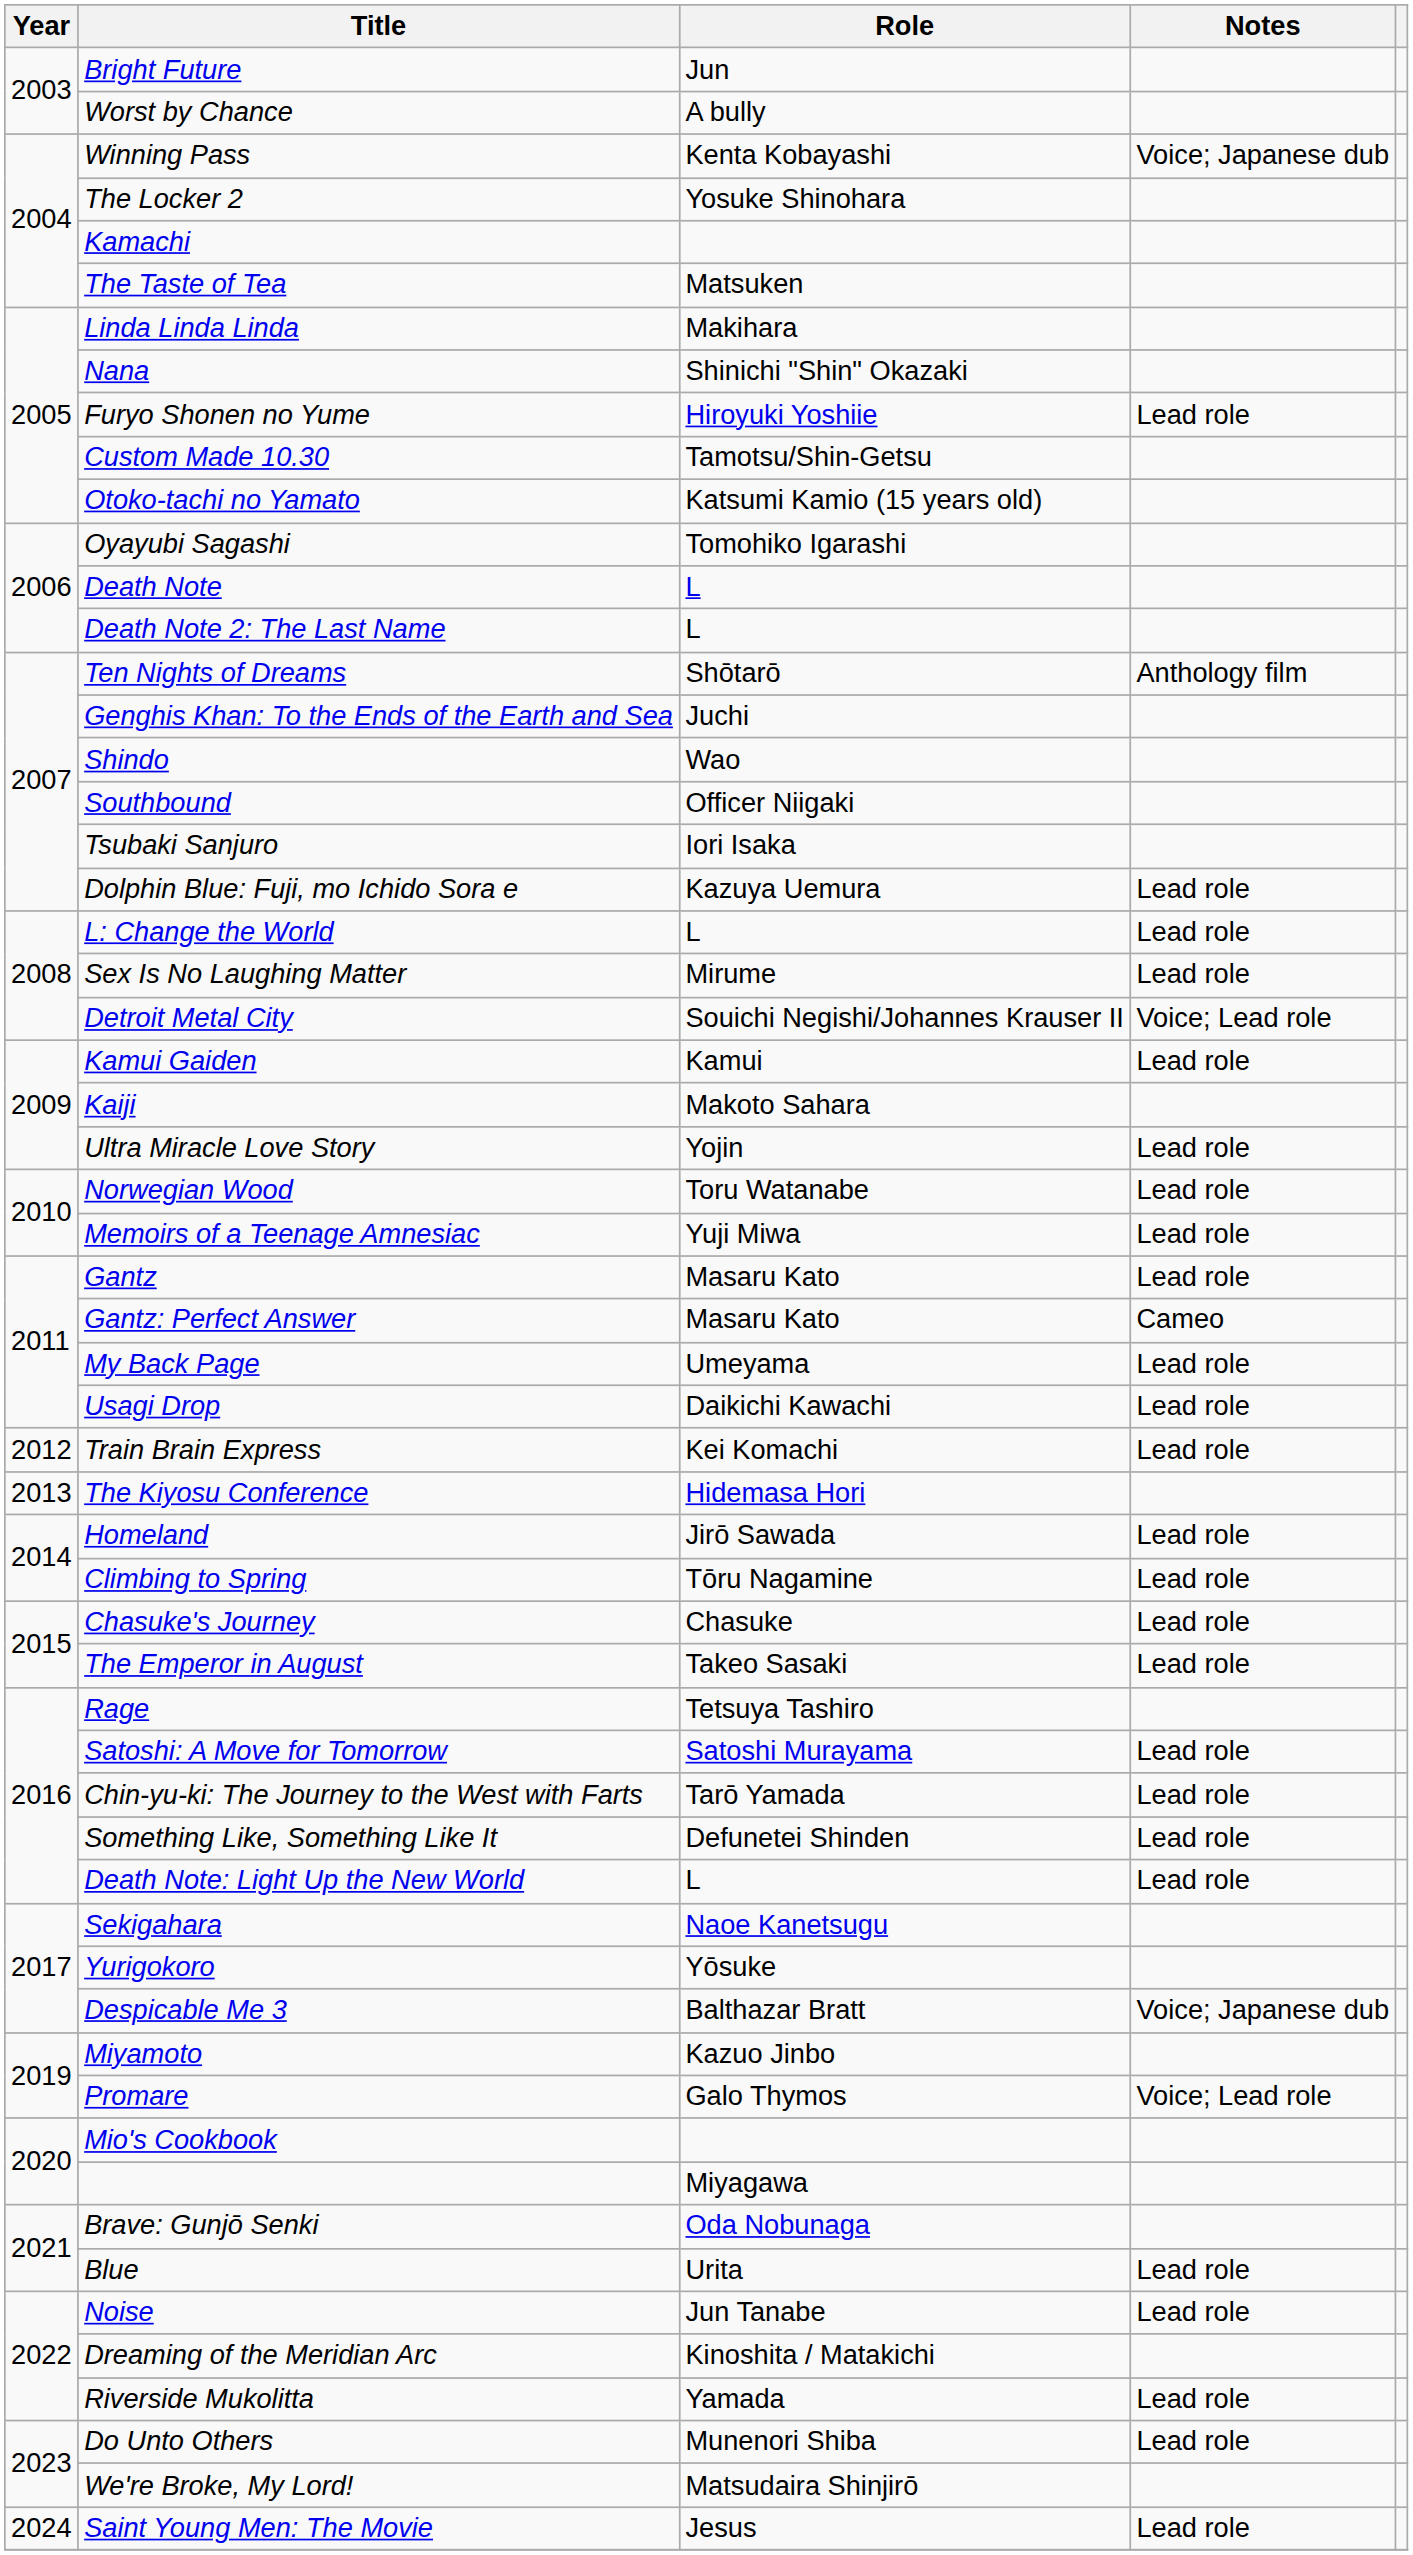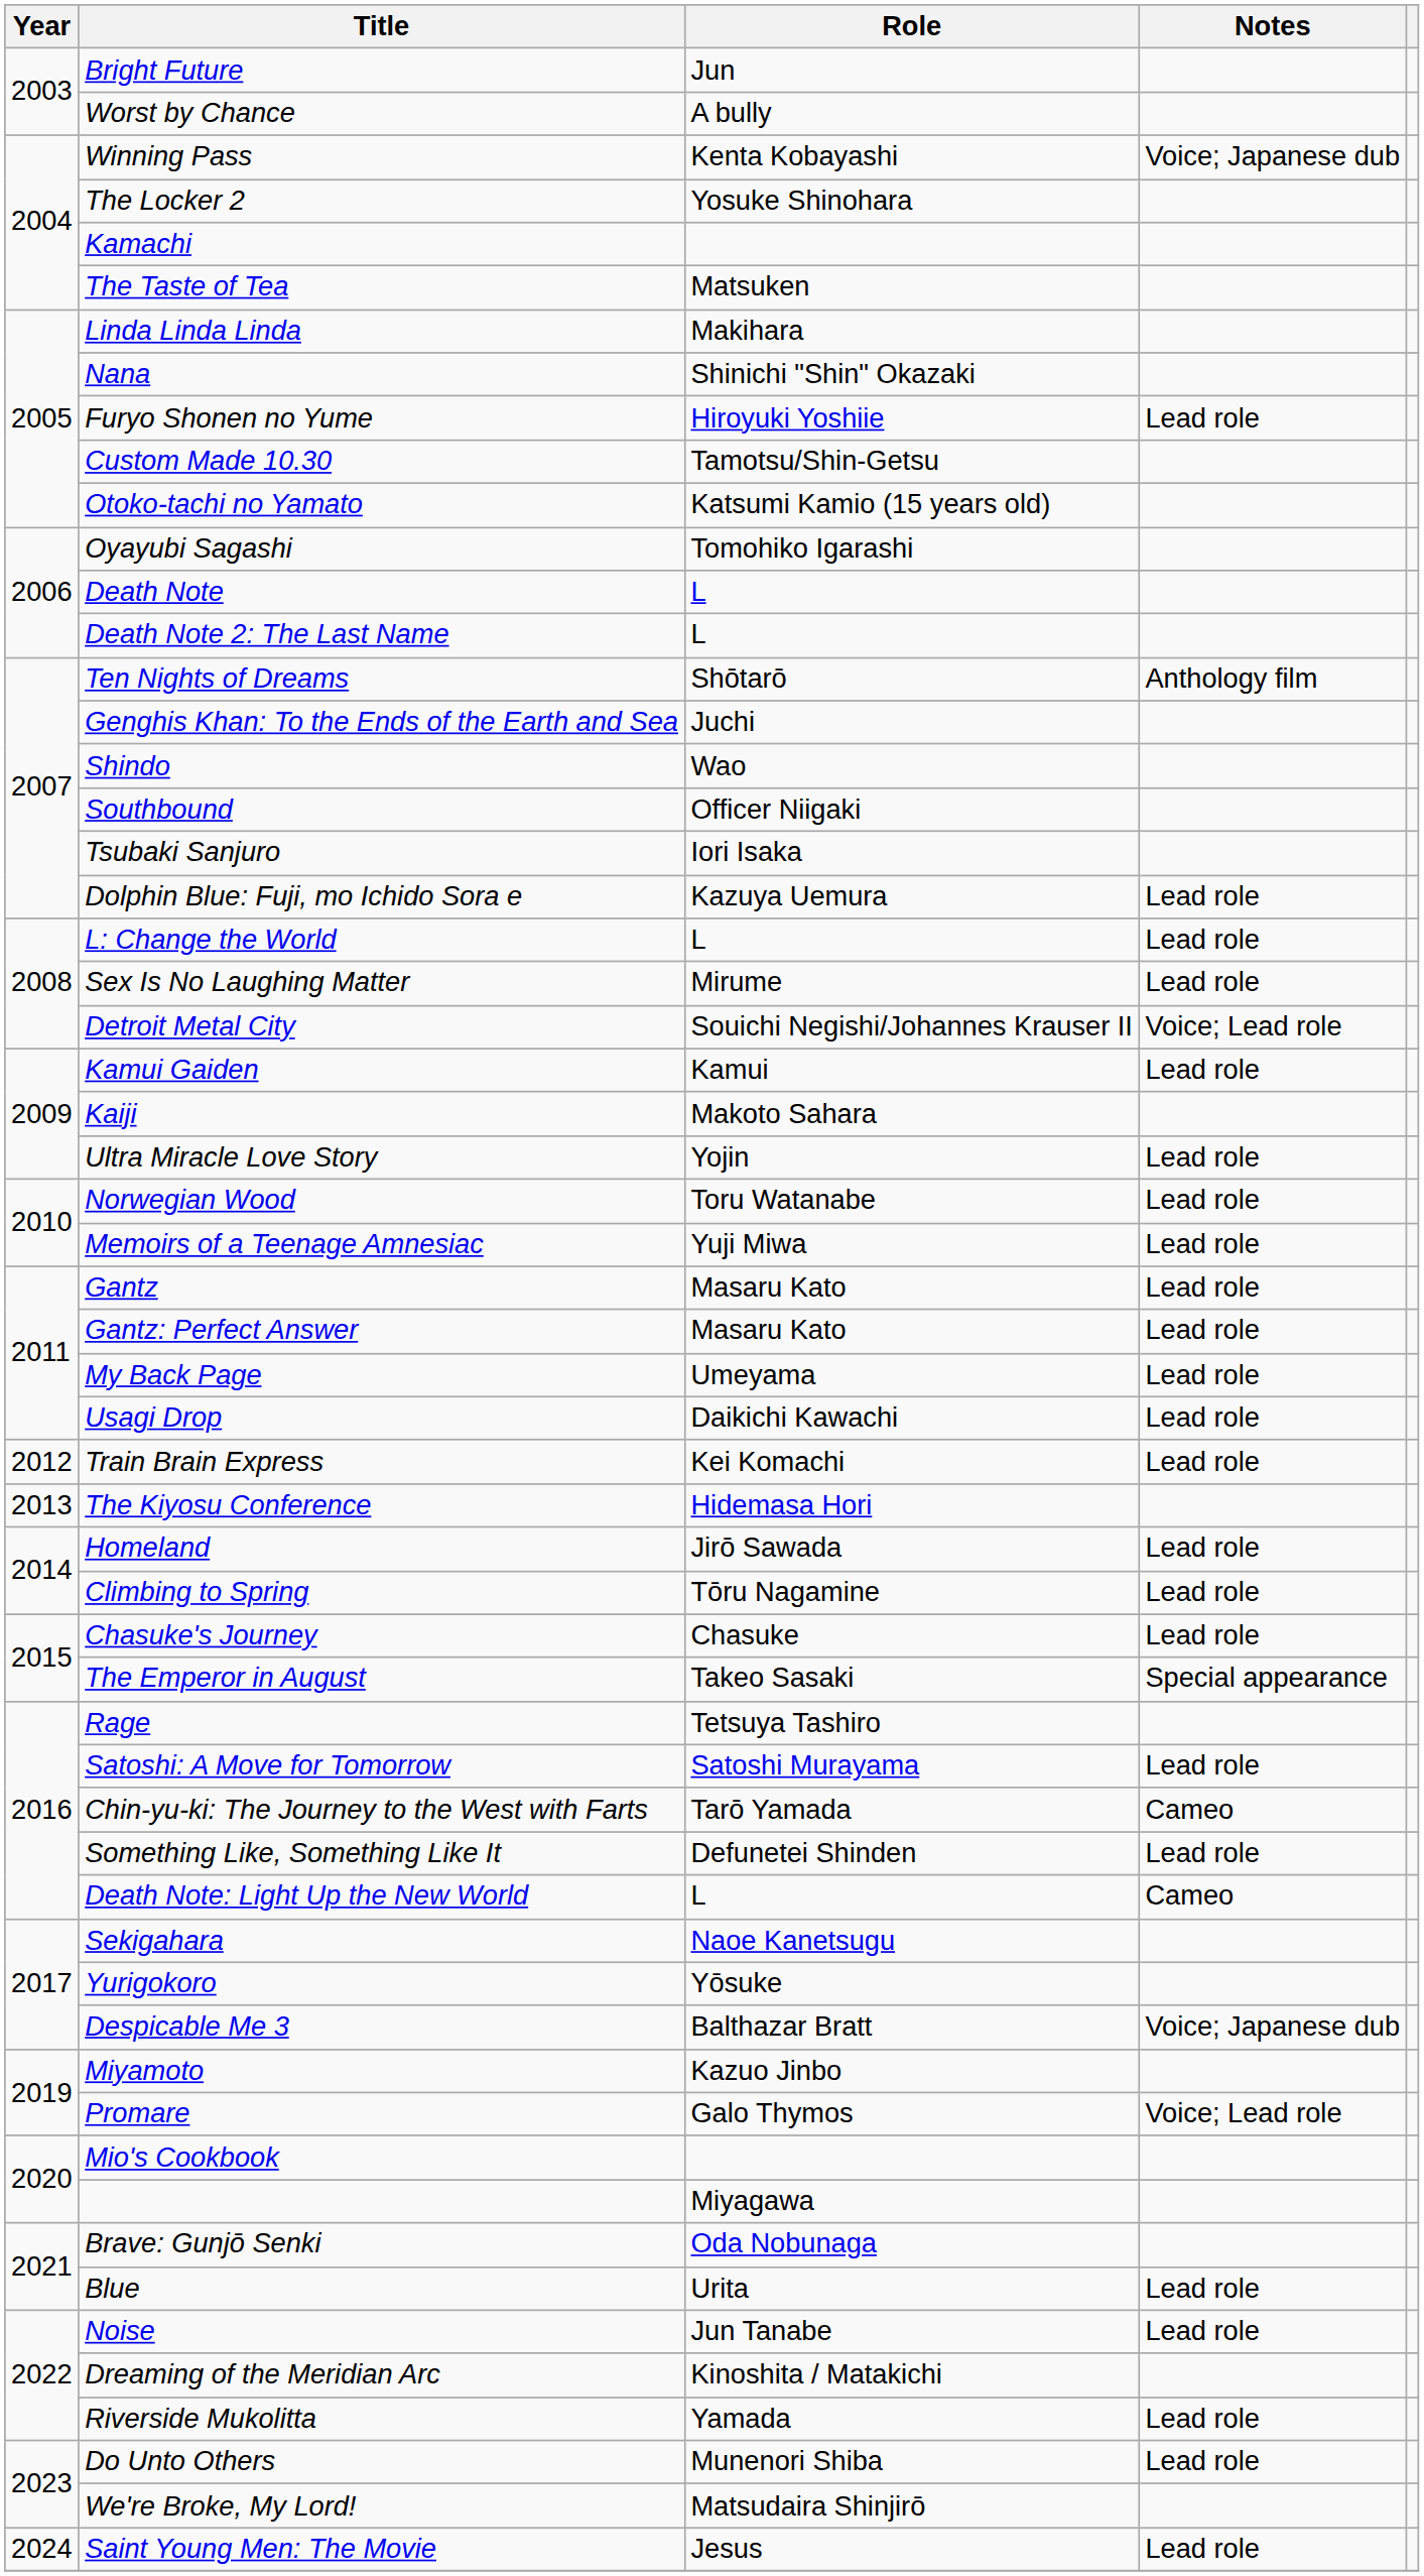Gantz: Perfect Answer | Notes: Cameo -> Lead role
The Emperor in August | Notes: Lead role -> Special appearance
Chin-yu-ki: The Journey to the West with Farts | Notes: Lead role -> Cameo
Death Note: Light Up the New World | Notes: Lead role -> Cameo
